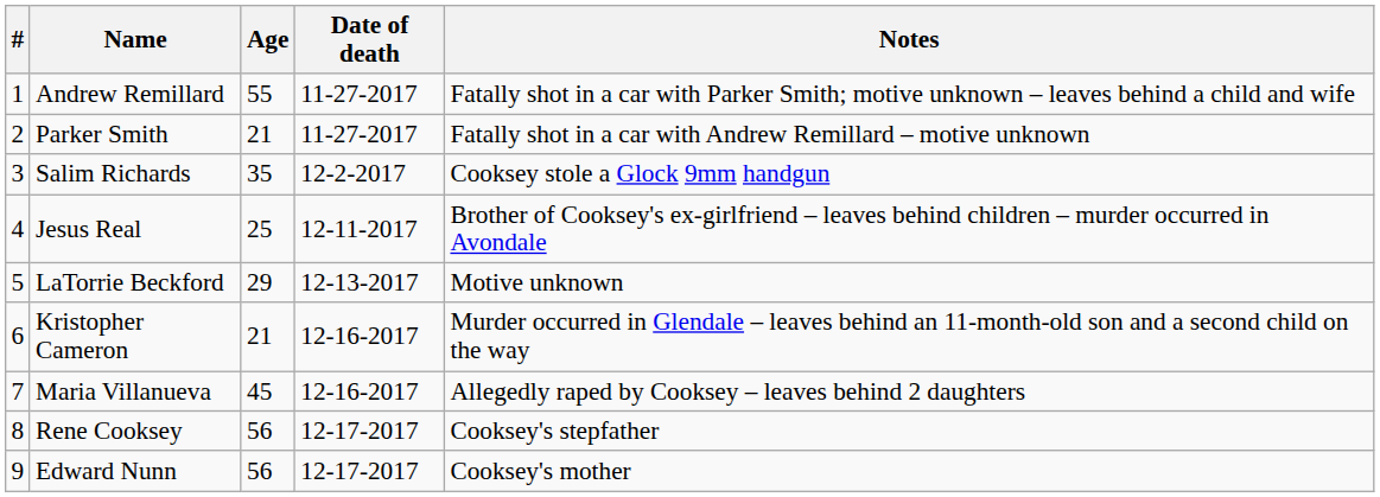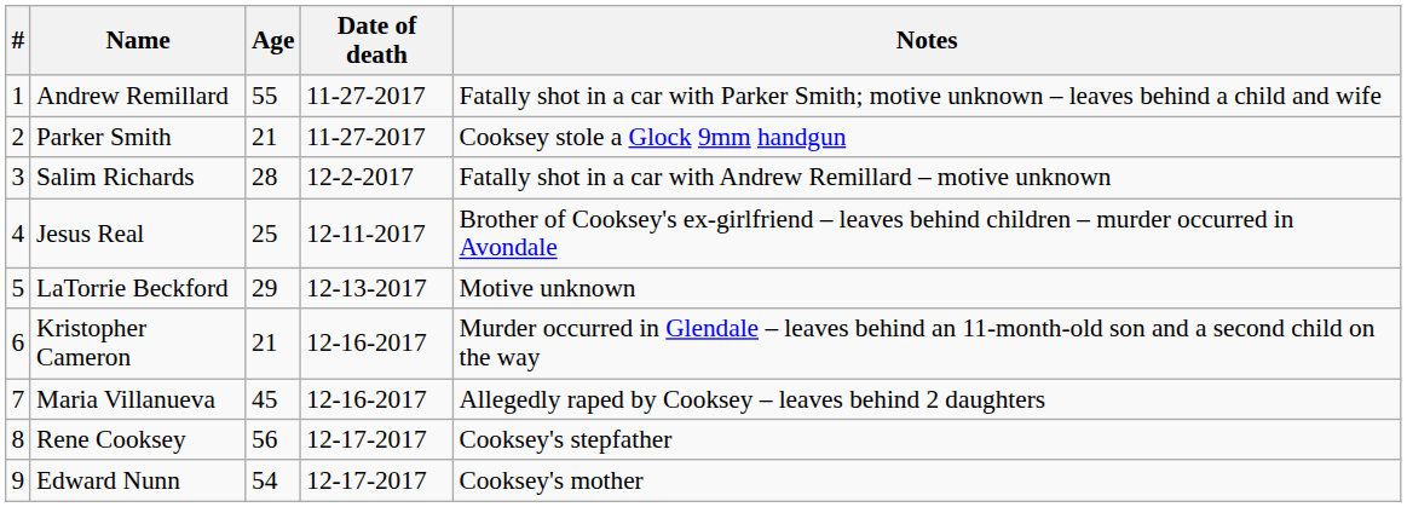Parker Smith | Notes: Fatally shot in a car with Andrew Remillard – motive unknown -> Cooksey stole a Glock 9mm handgun
Salim Richards | Age: 35 -> 28
Salim Richards | Notes: Cooksey stole a Glock 9mm handgun -> Fatally shot in a car with Andrew Remillard – motive unknown
Edward Nunn | Age: 56 -> 54
